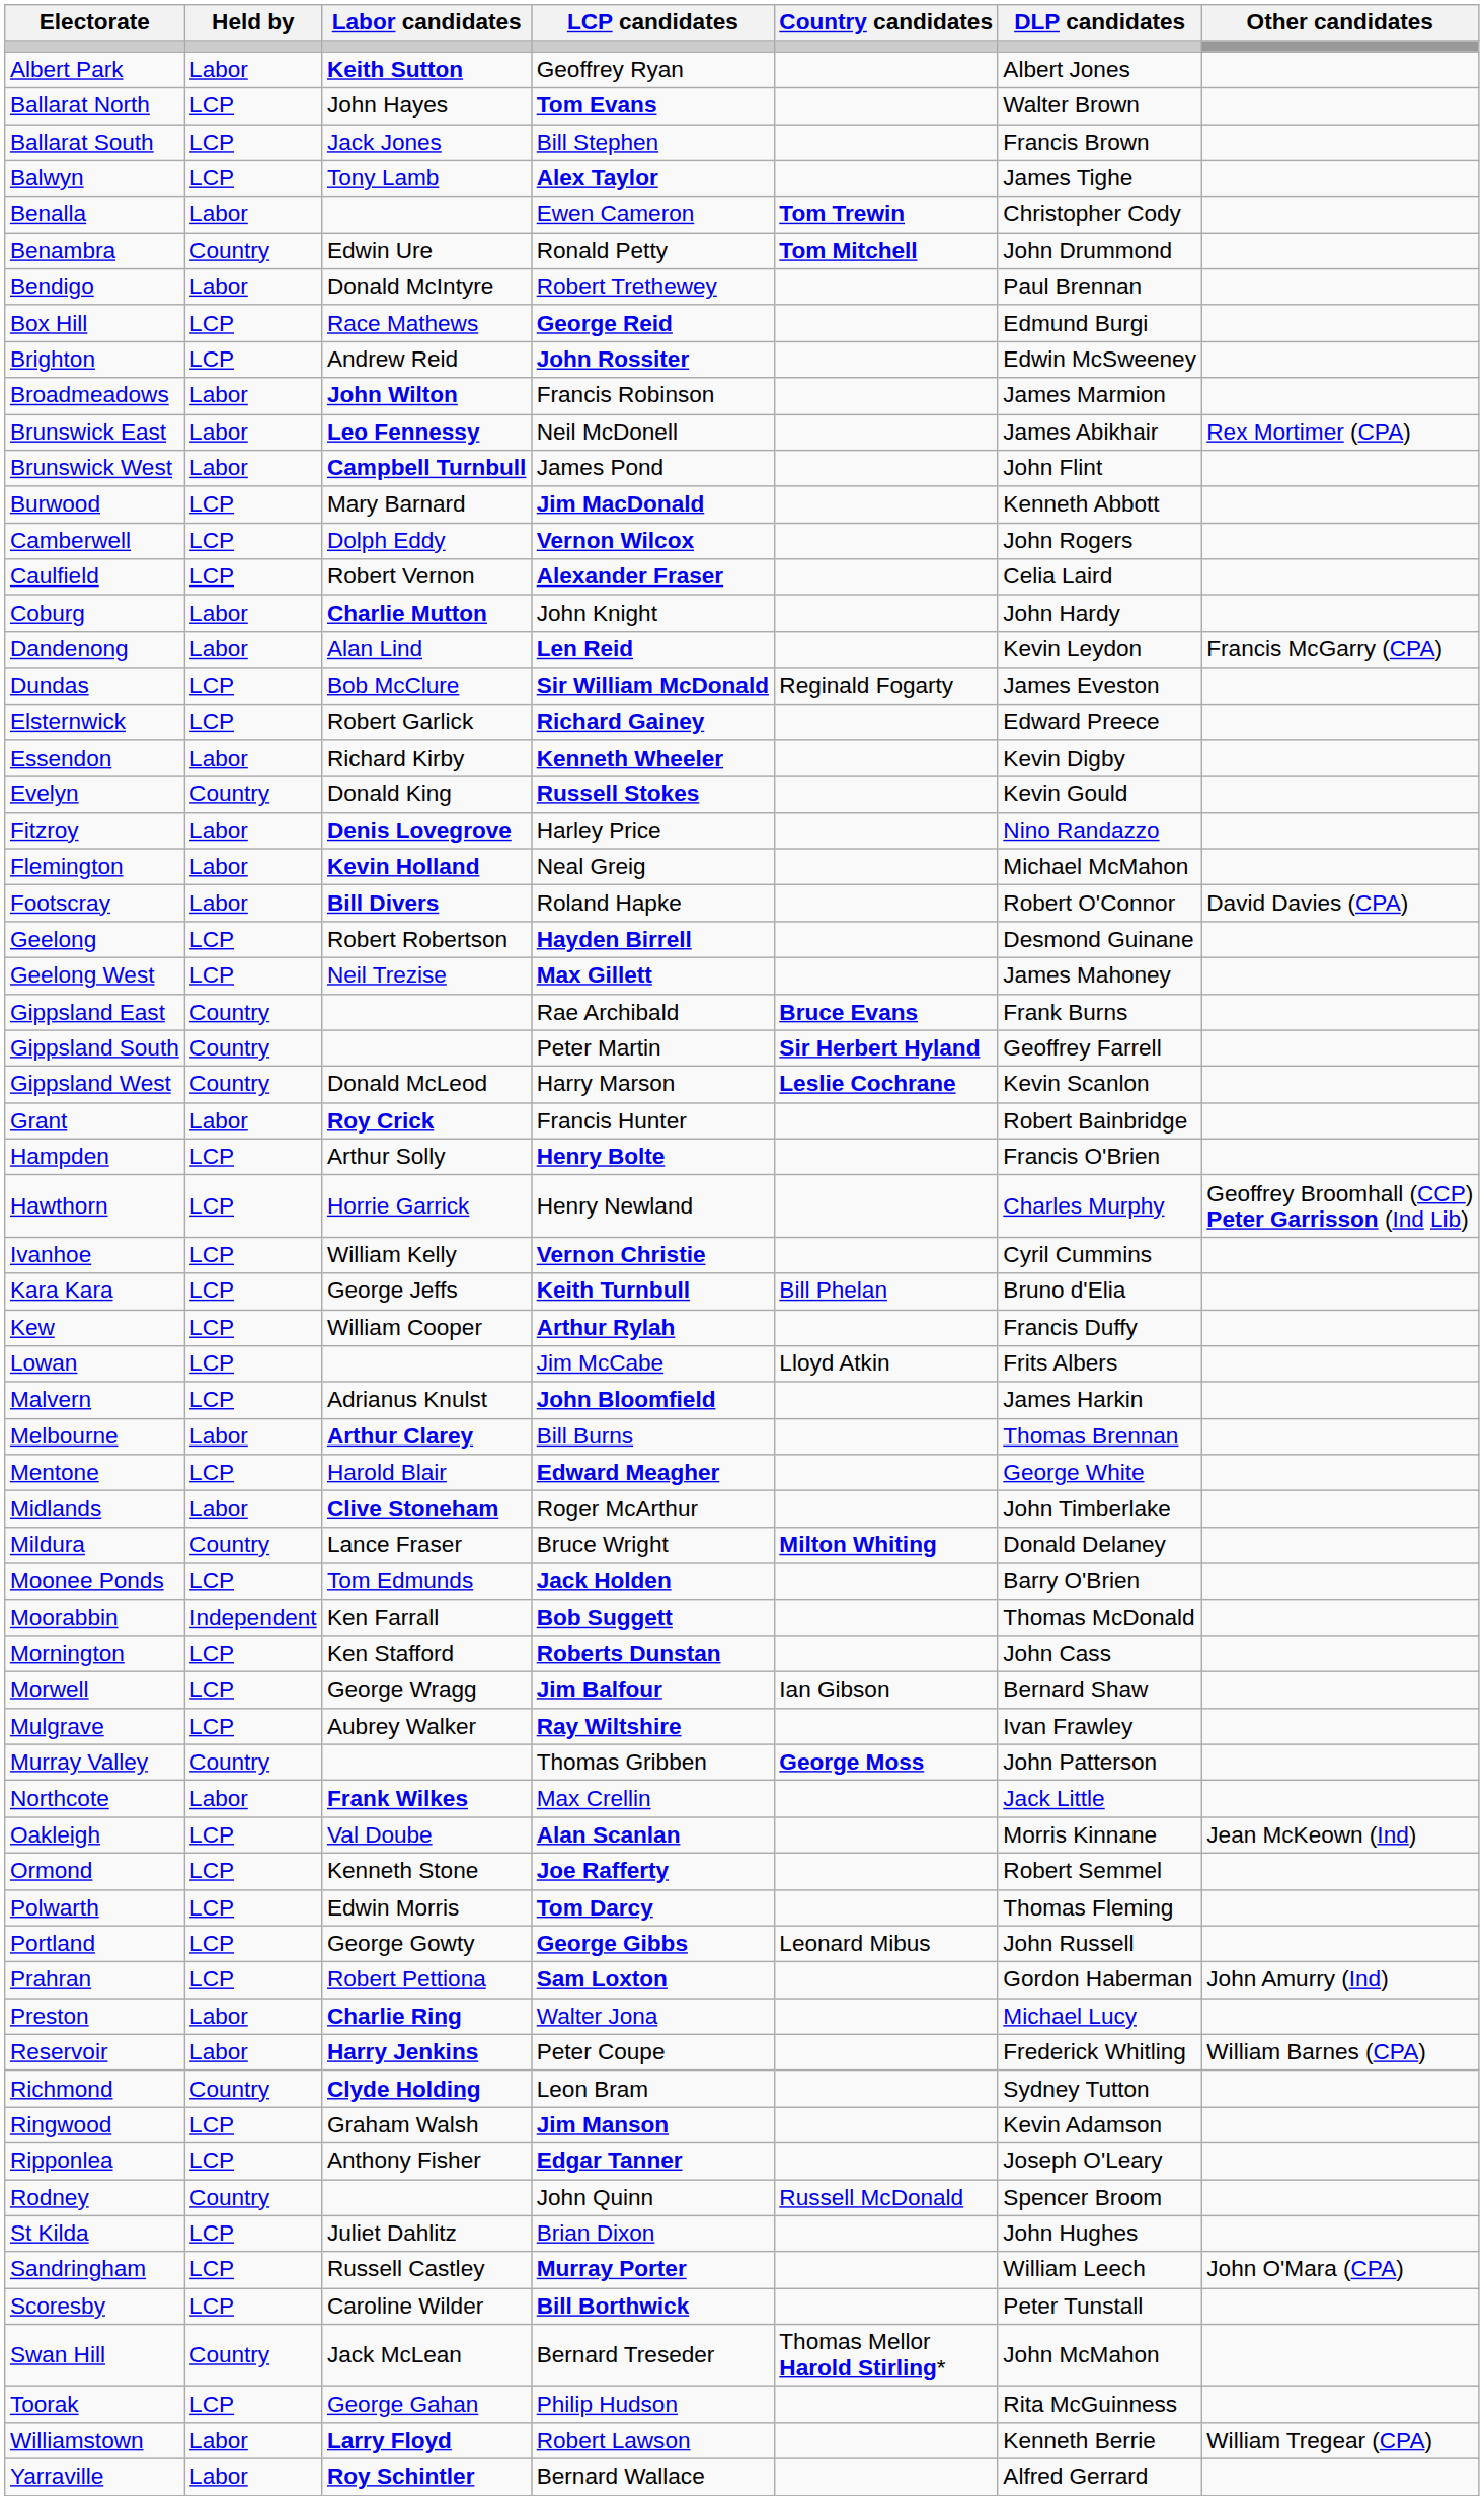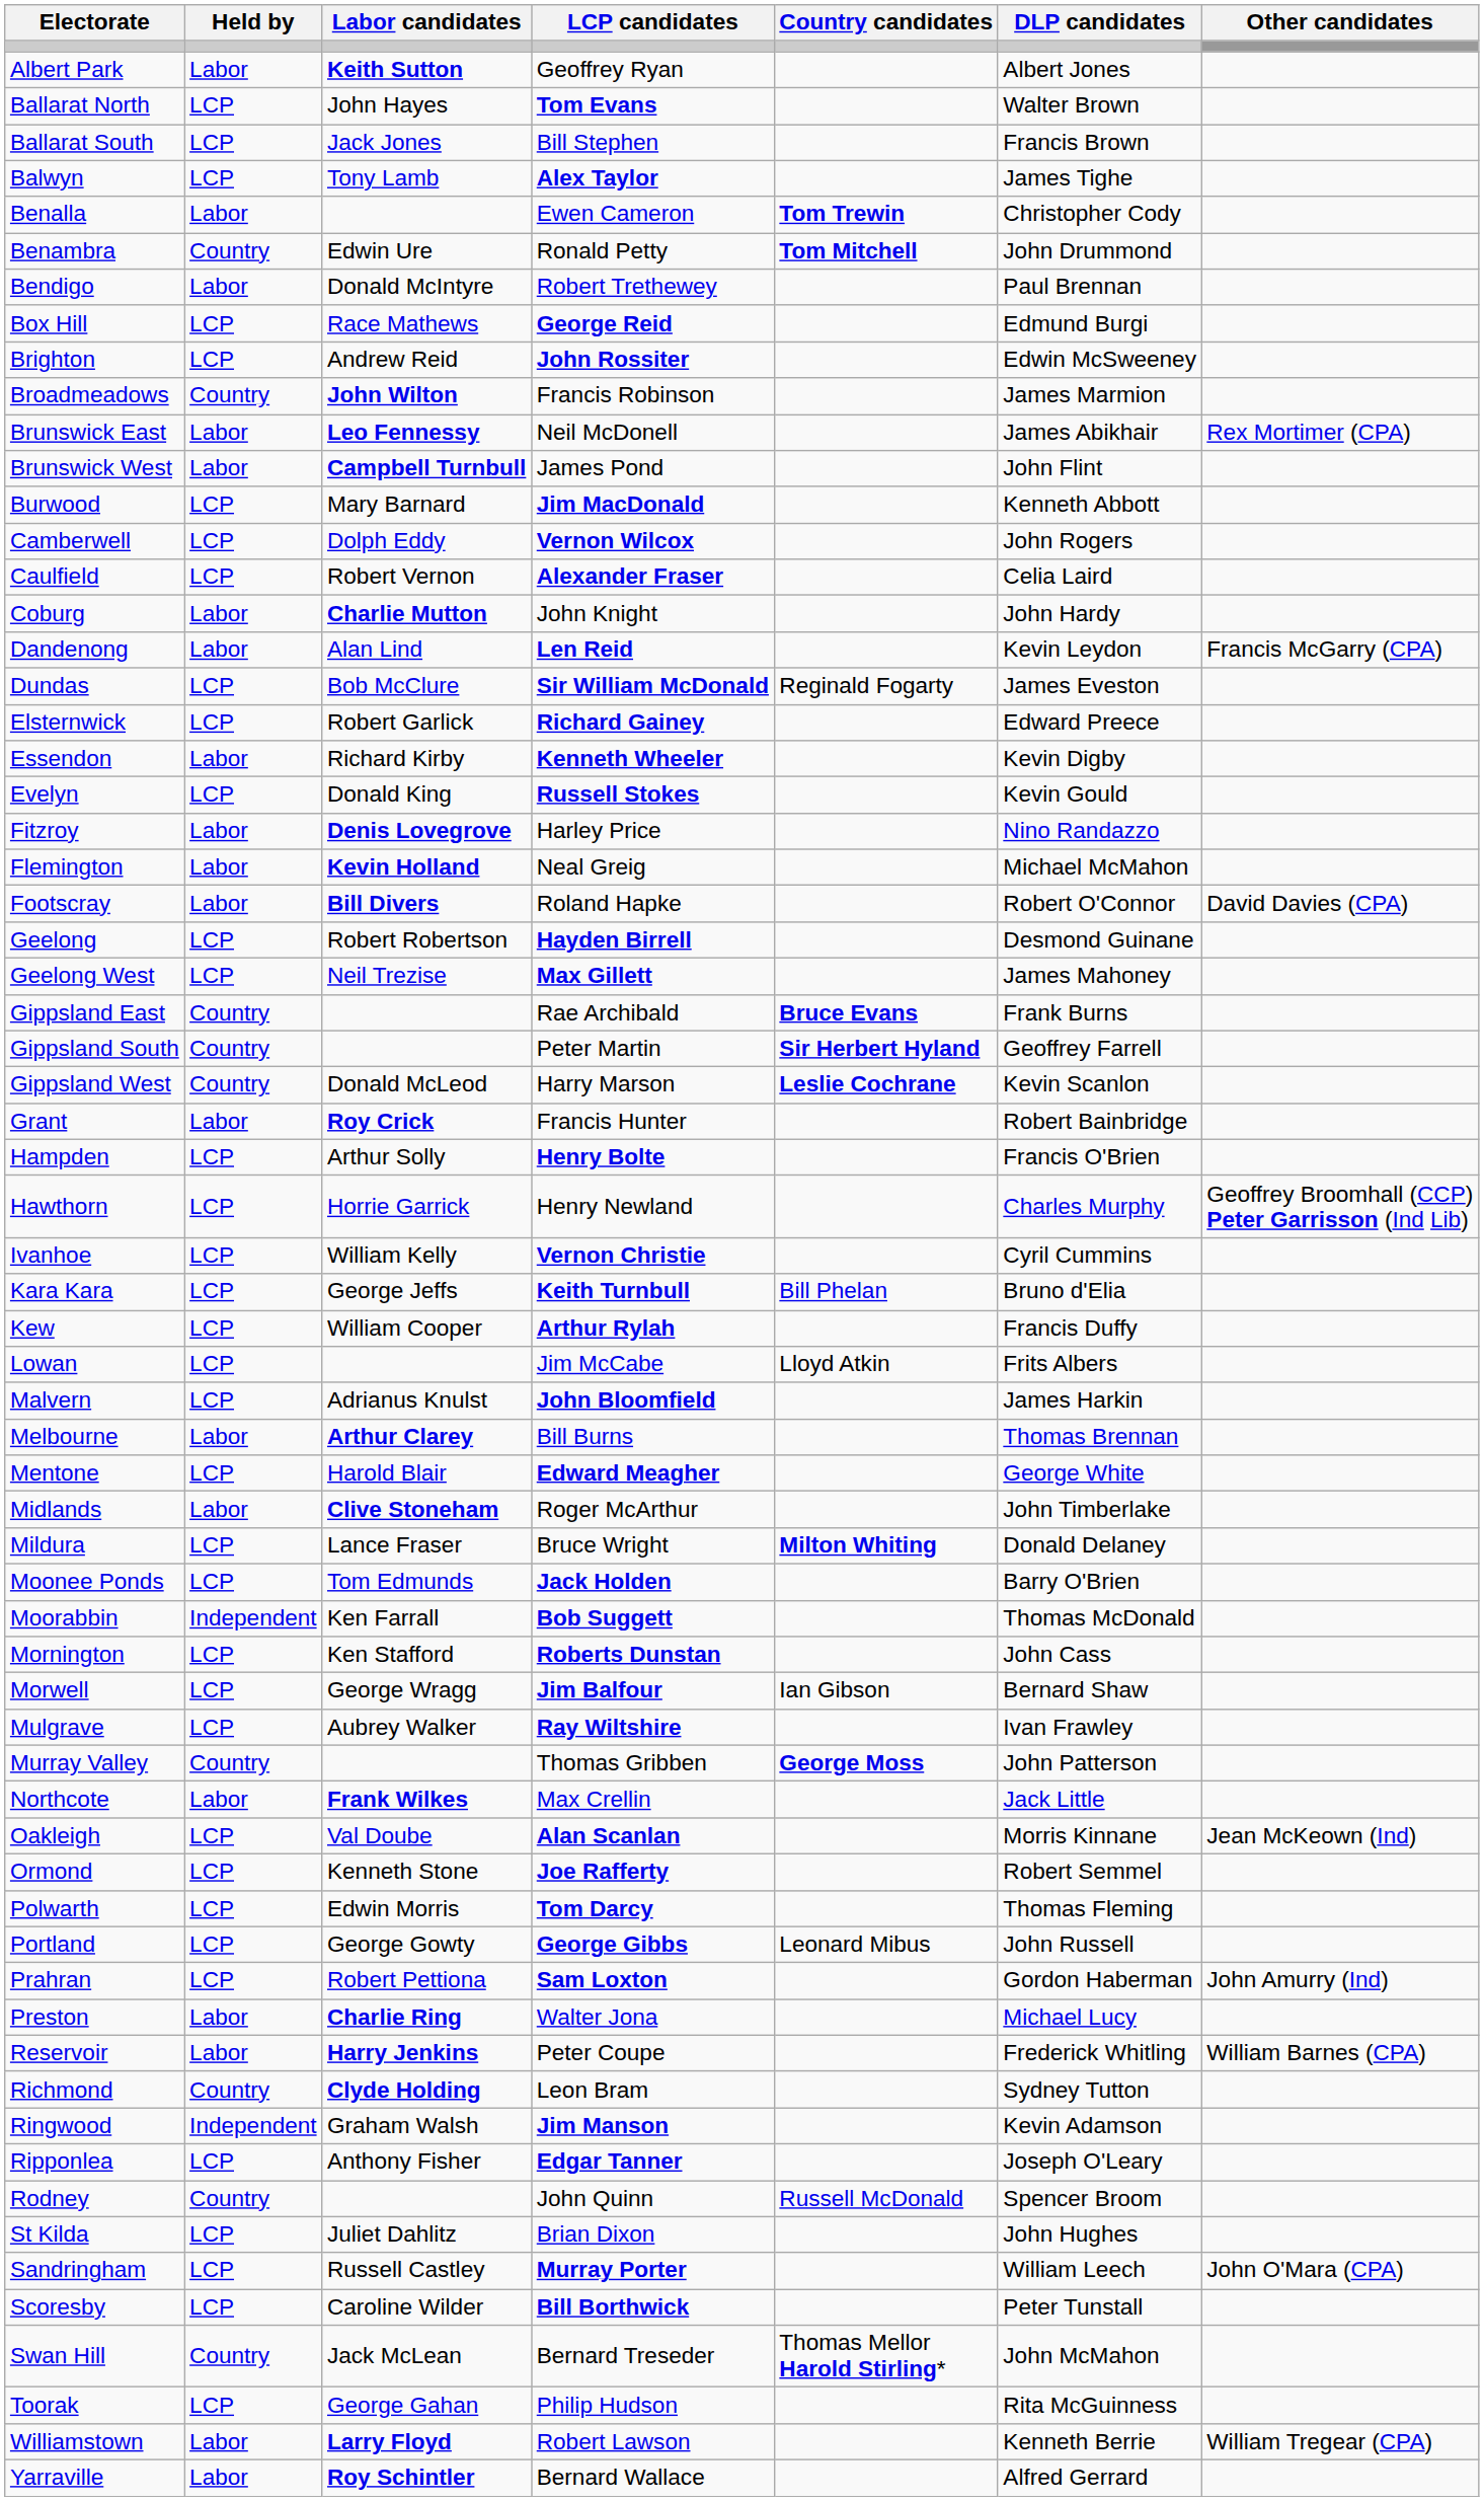Broadmeadows | Held by: Labor -> Country
Evelyn | Held by: Country -> LCP
Mildura | Held by: Country -> LCP
Ringwood | Held by: LCP -> Independent
